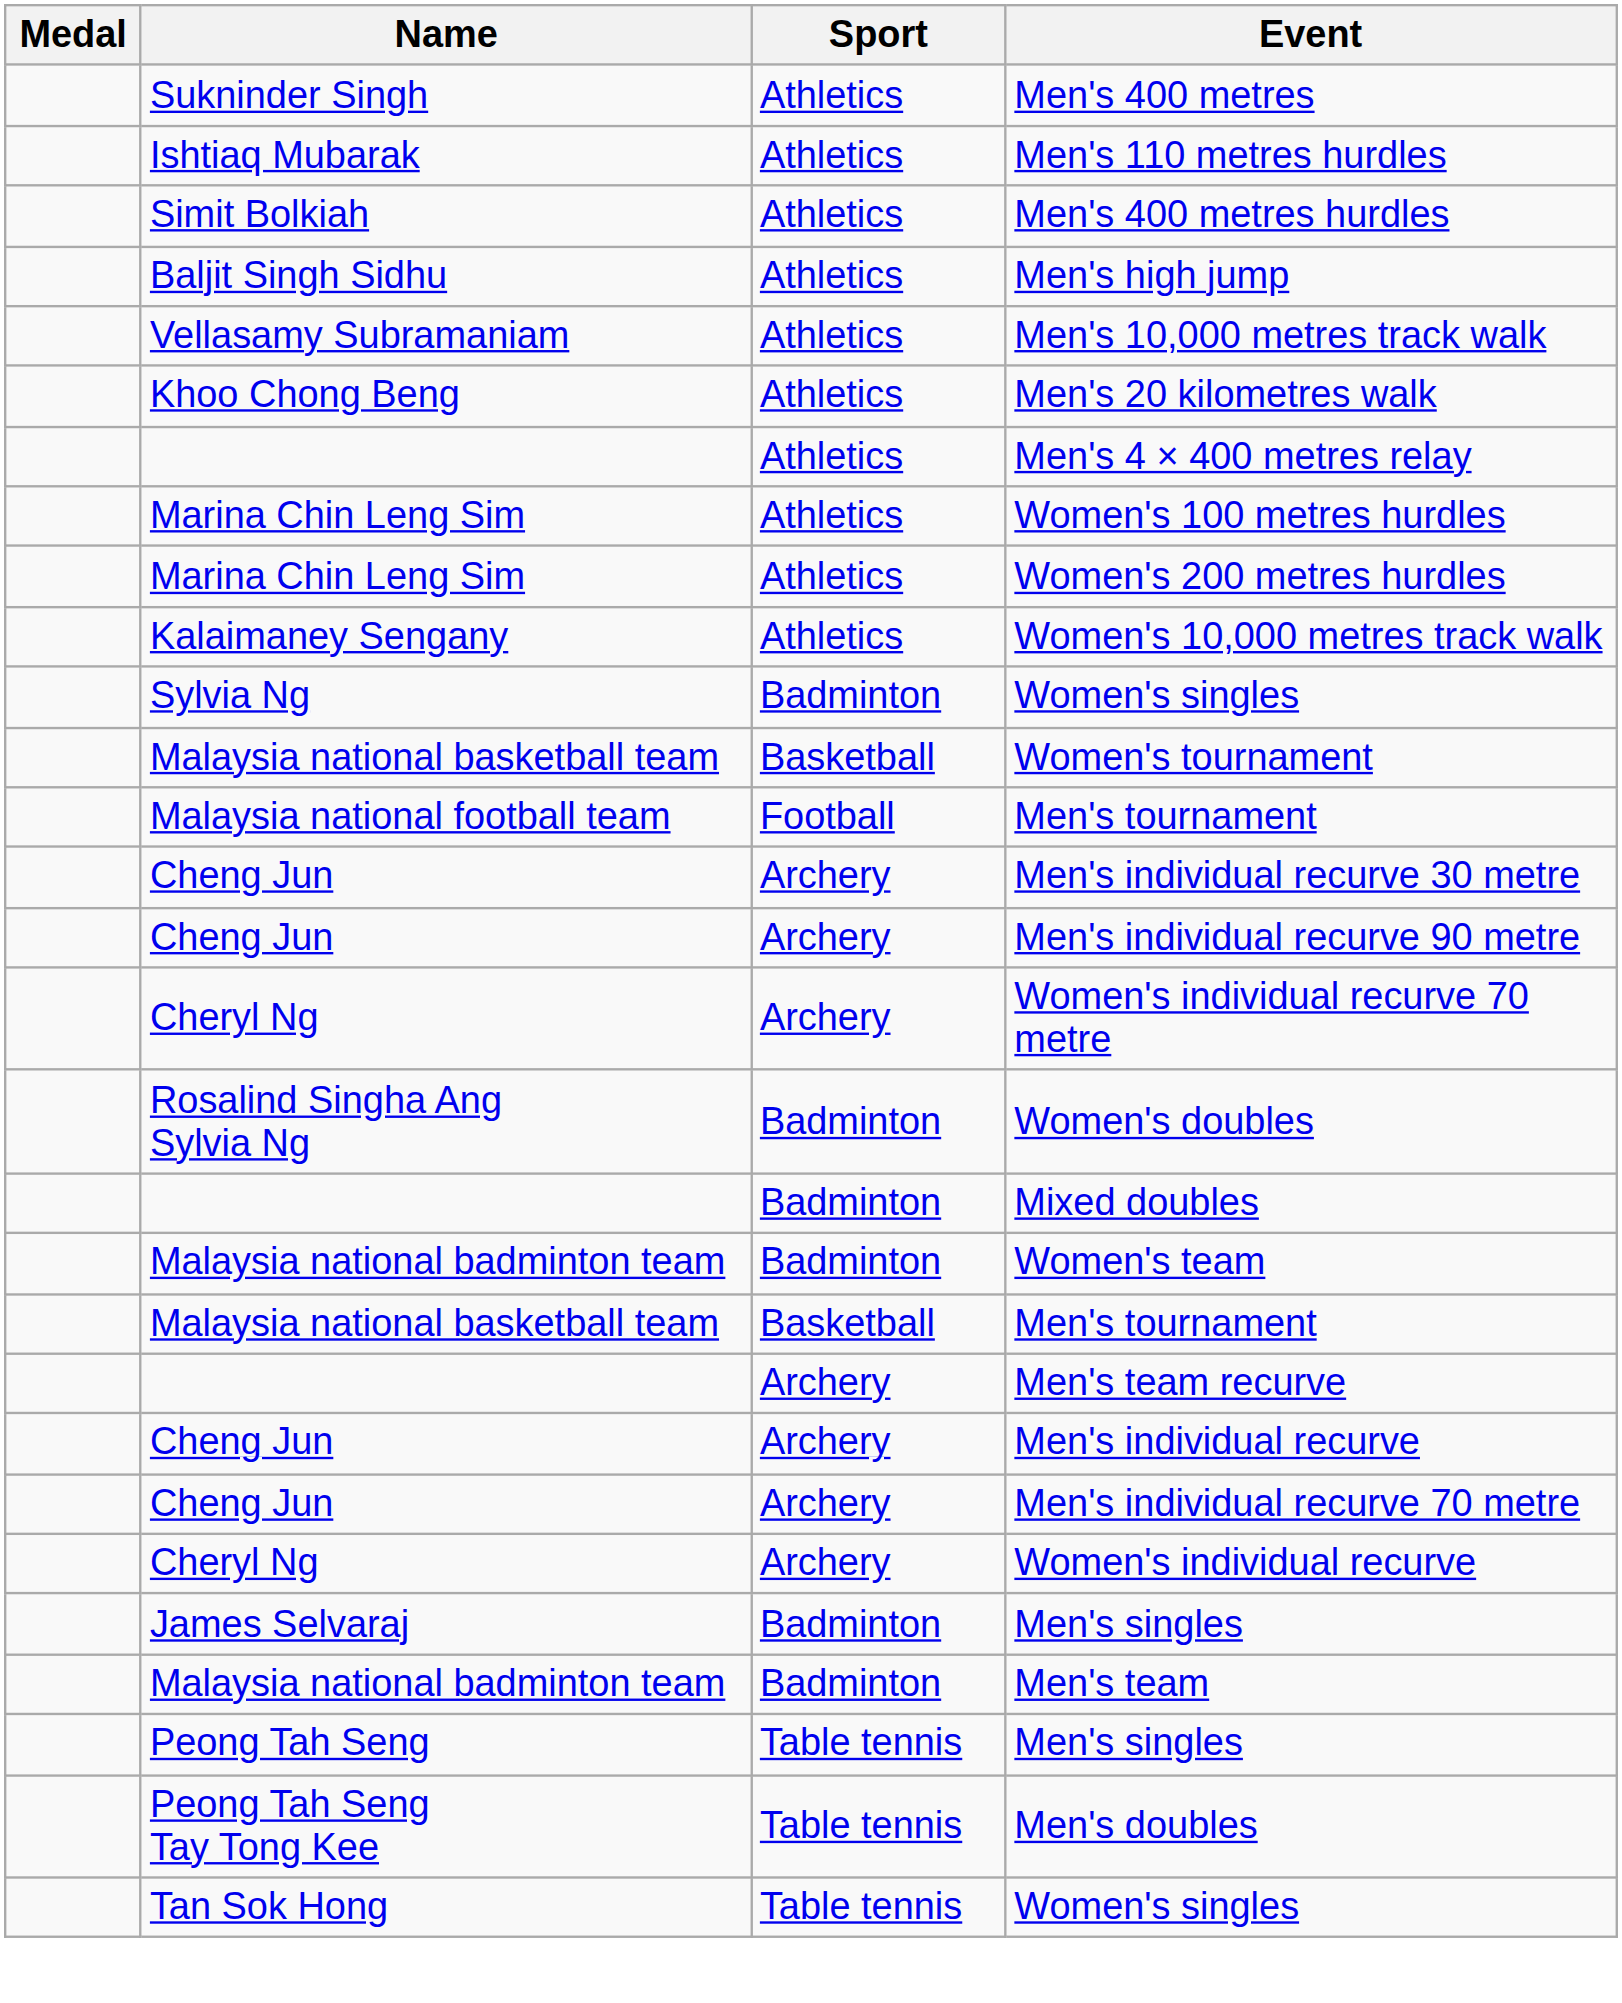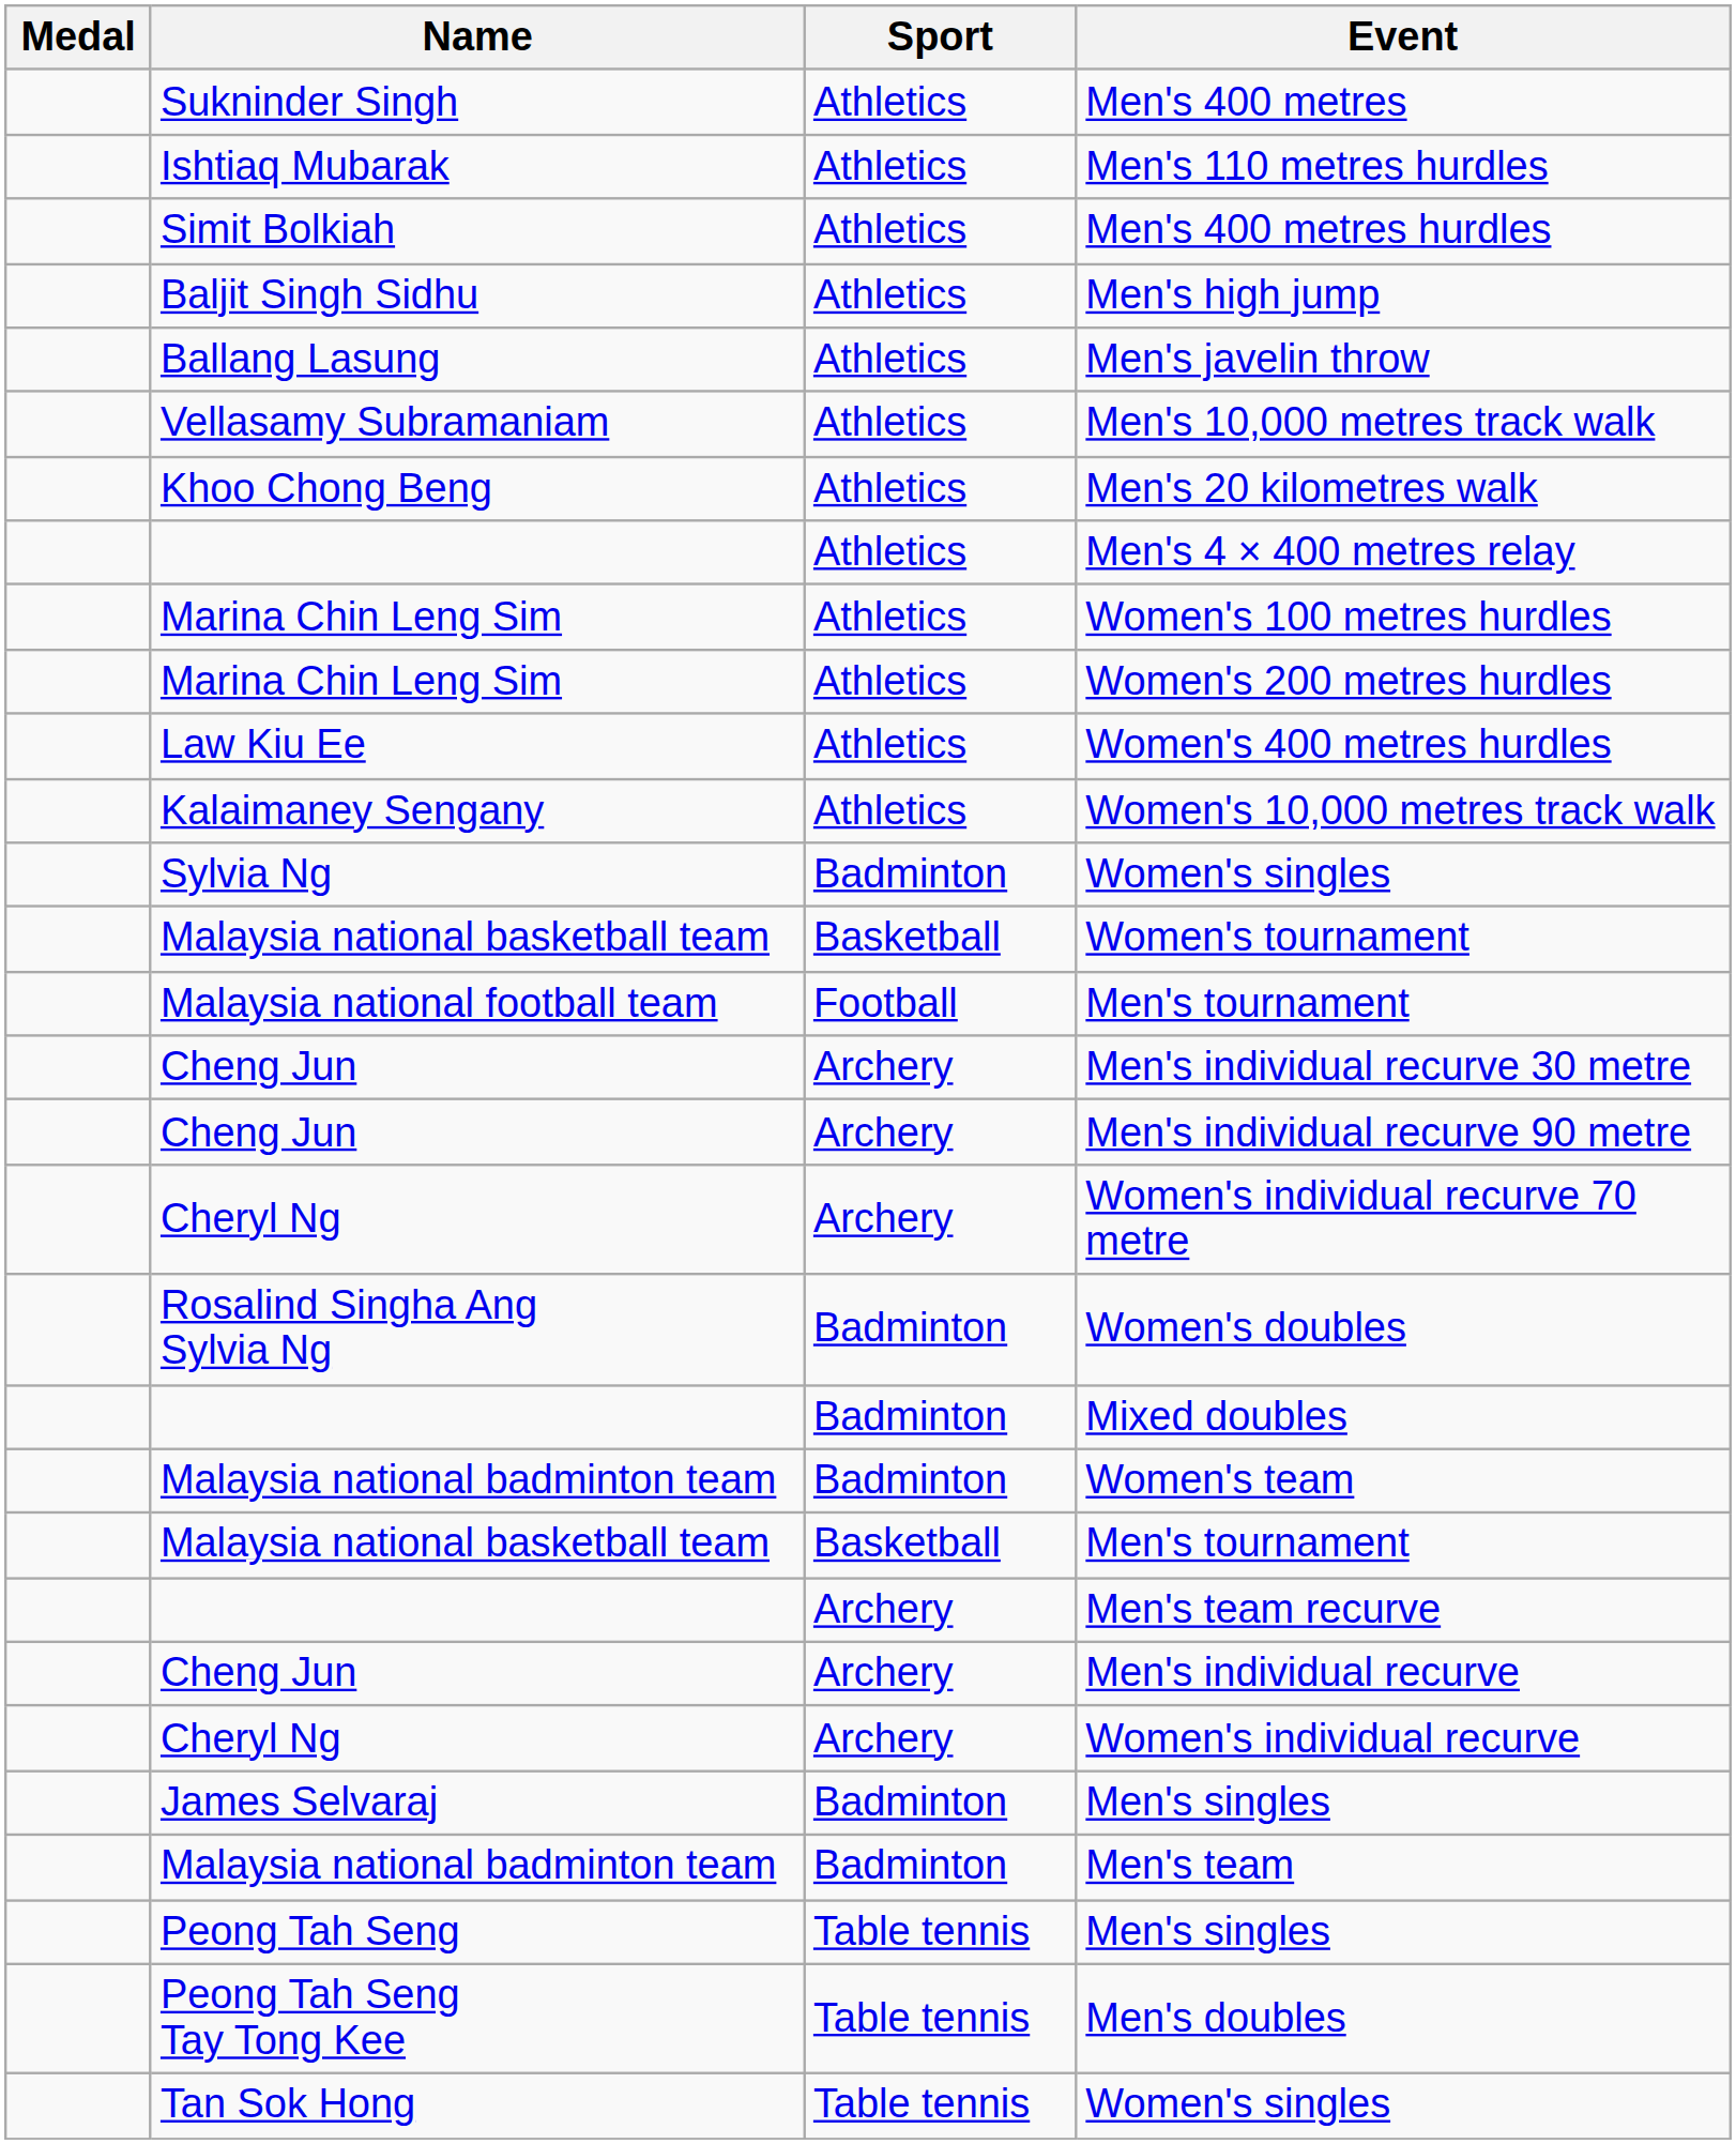+ row: Ballang Lasung | Athletics | Men's javelin throw
+ row: Law Kiu Ee | Athletics | Women's 400 metres hurdles
- row: Cheng Jun | Archery | Men's individual recurve 70 metre
